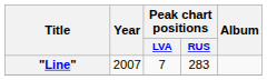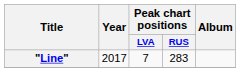"Line" | Year: 2007 -> 2017
